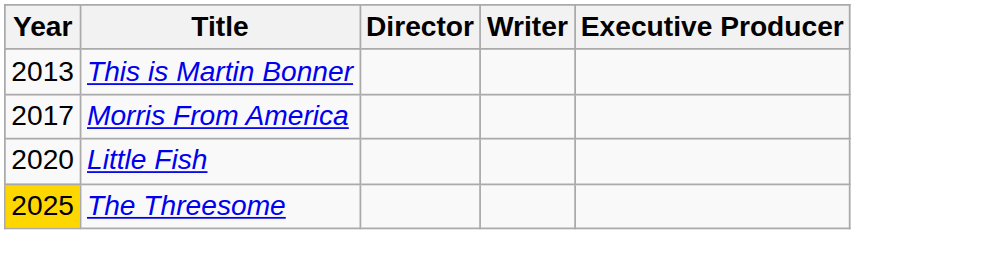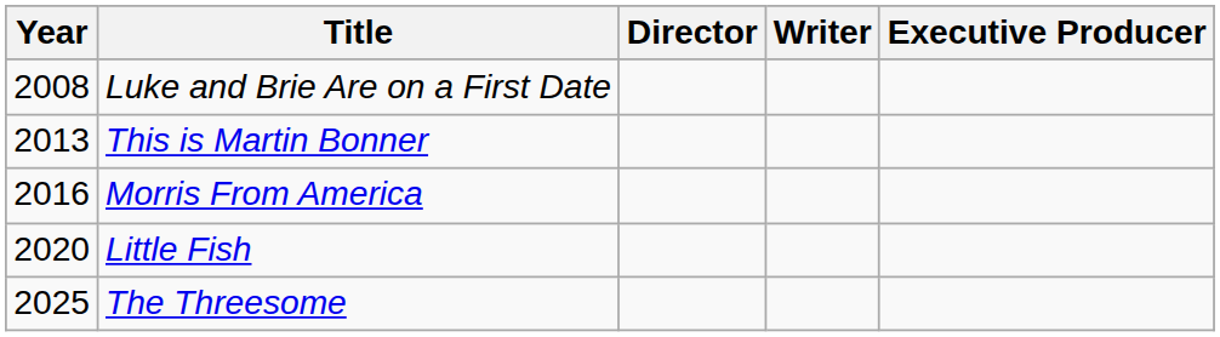+ row: 2008 | Luke and Brie Are on a First Date
Morris From America | Year: 2017 -> 2016
The Threesome | Year: gold background -> no background
